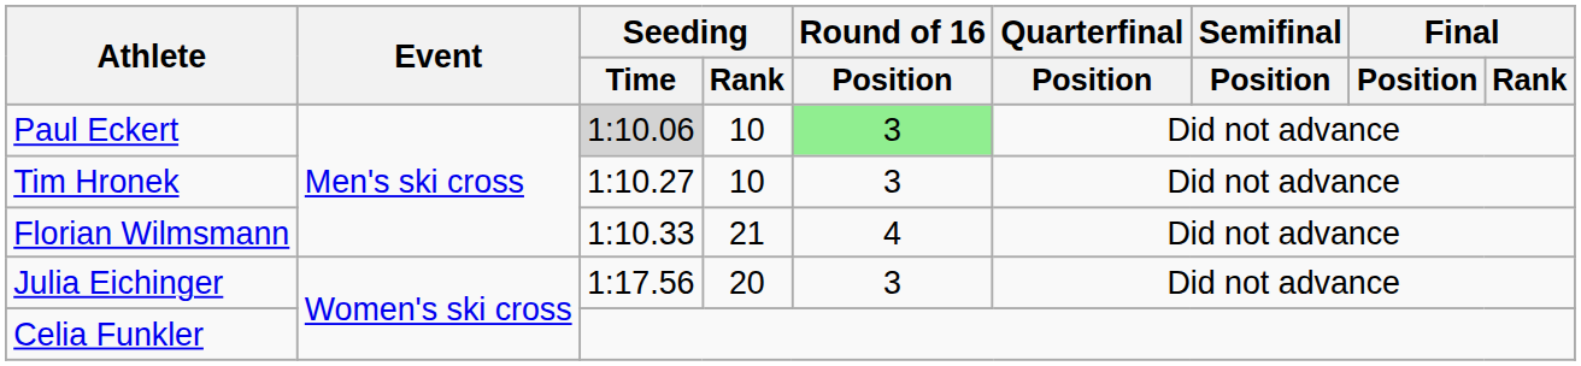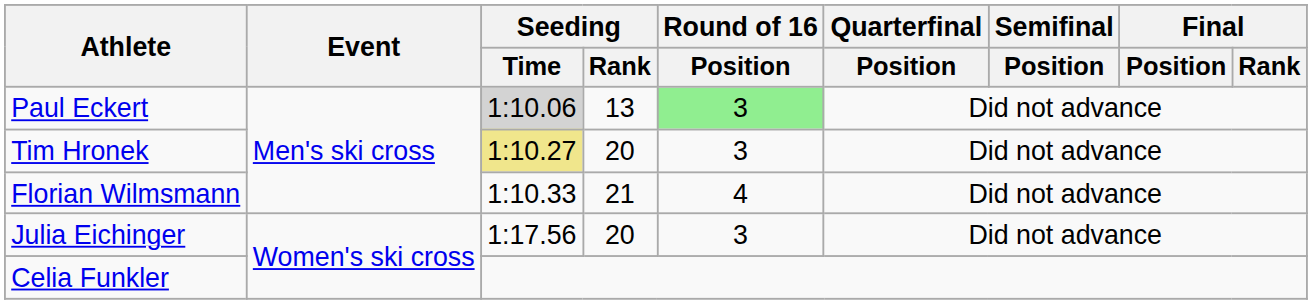Paul Eckert | Seeding / Rank: 10 -> 13
Tim Hronek | Seeding / Time: no background -> khaki background
Tim Hronek | Seeding / Rank: 10 -> 20
